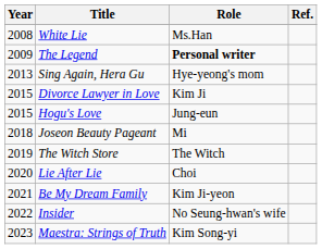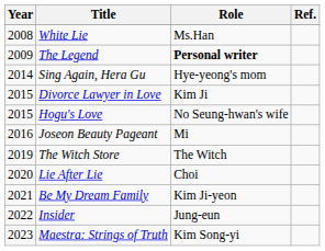Sing Again, Hera Gu | Year: 2013 -> 2014
Hogu's Love | Role: Jung-eun -> No Seung-hwan's wife
Joseon Beauty Pageant | Year: 2018 -> 2016
Insider | Role: No Seung-hwan's wife -> Jung-eun
